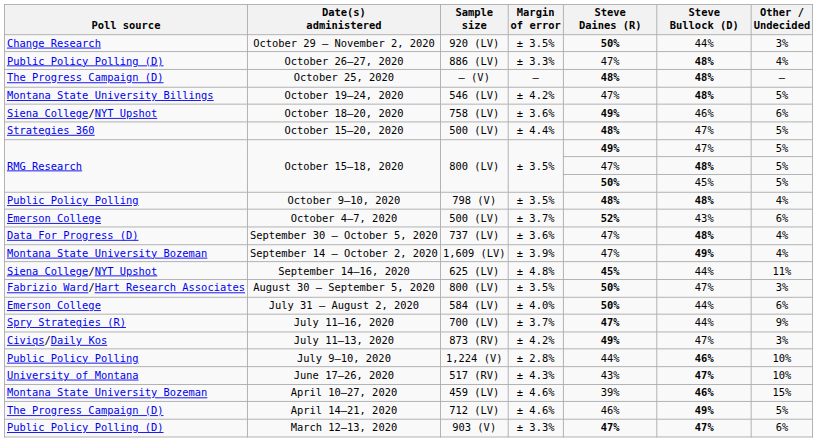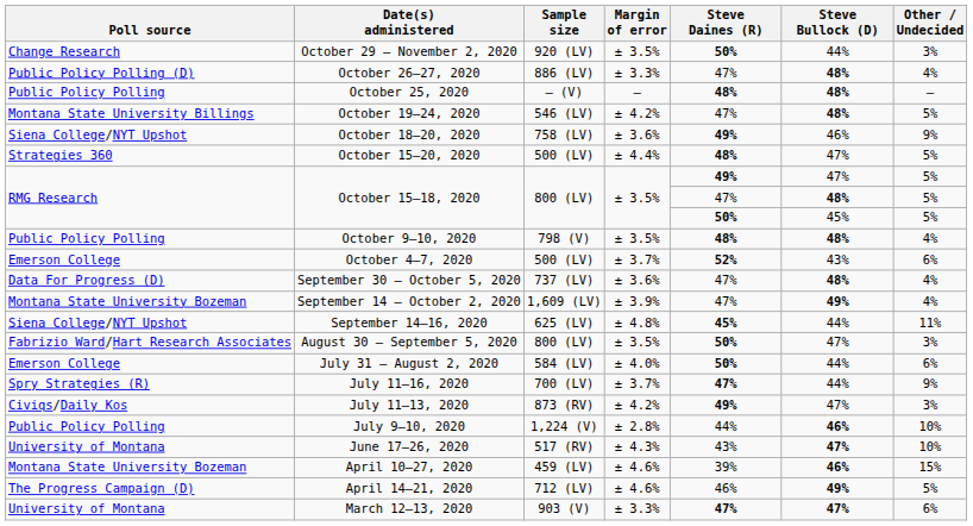October 25, 2020 | Poll source: The Progress Campaign (D) -> Public Policy Polling
October 18–20, 2020 | Other / Undecided: 6% -> 9%
March 12–13, 2020 | Poll source: Public Policy Polling (D) -> University of Montana
